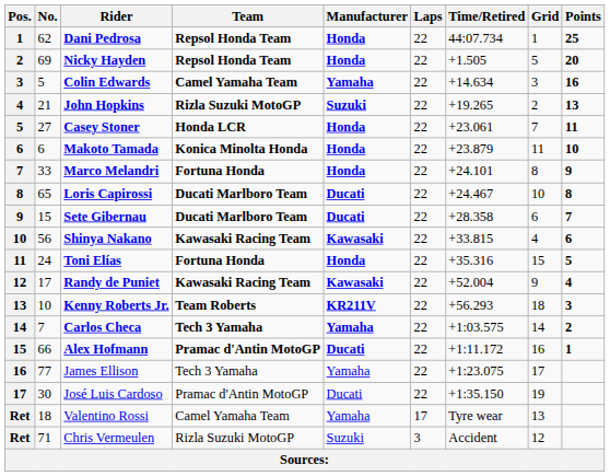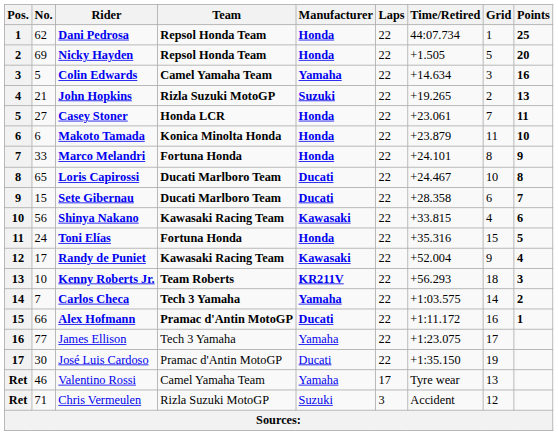Valentino Rossi | No.: 18 -> 46
